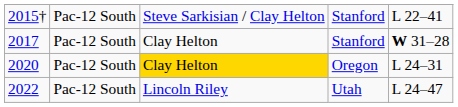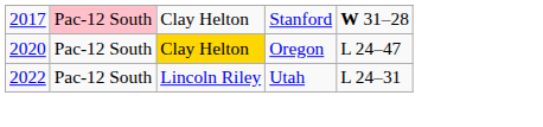- row: 2015† | Pac-12 South | Steve Sarkisian / Clay Helton | Stanford | L 22–41
2017 | column 2: no background -> pink background
2020 | column 5: L 24–31 -> L 24–47
2022 | column 5: L 24–47 -> L 24–31
